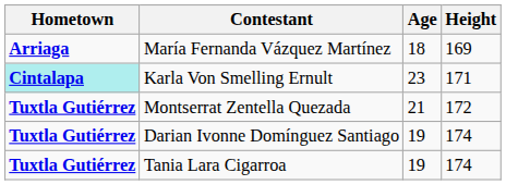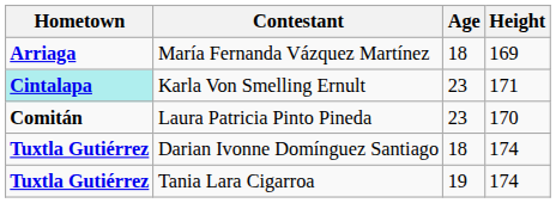+ row: Comitán | Laura Patricia Pinto Pineda | 23 | 170
- row: Tuxtla Gutiérrez | Montserrat Zentella Quezada | 21 | 172
Darian Ivonne Domínguez Santiago | Age: 19 -> 18
